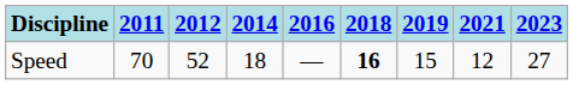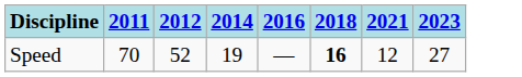- column: 2019 | 15
Speed | 2014: 18 -> 19
